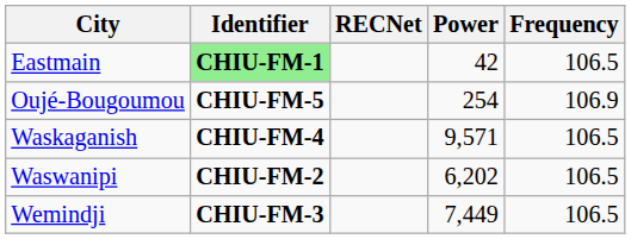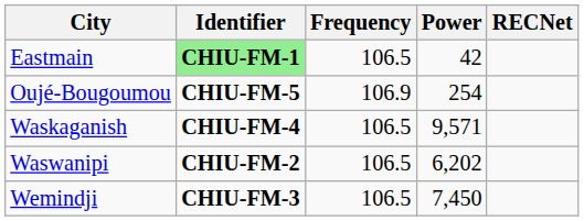columns swapped: Frequency <-> RECNet
Wemindji | Power: 7,449 -> 7,450
